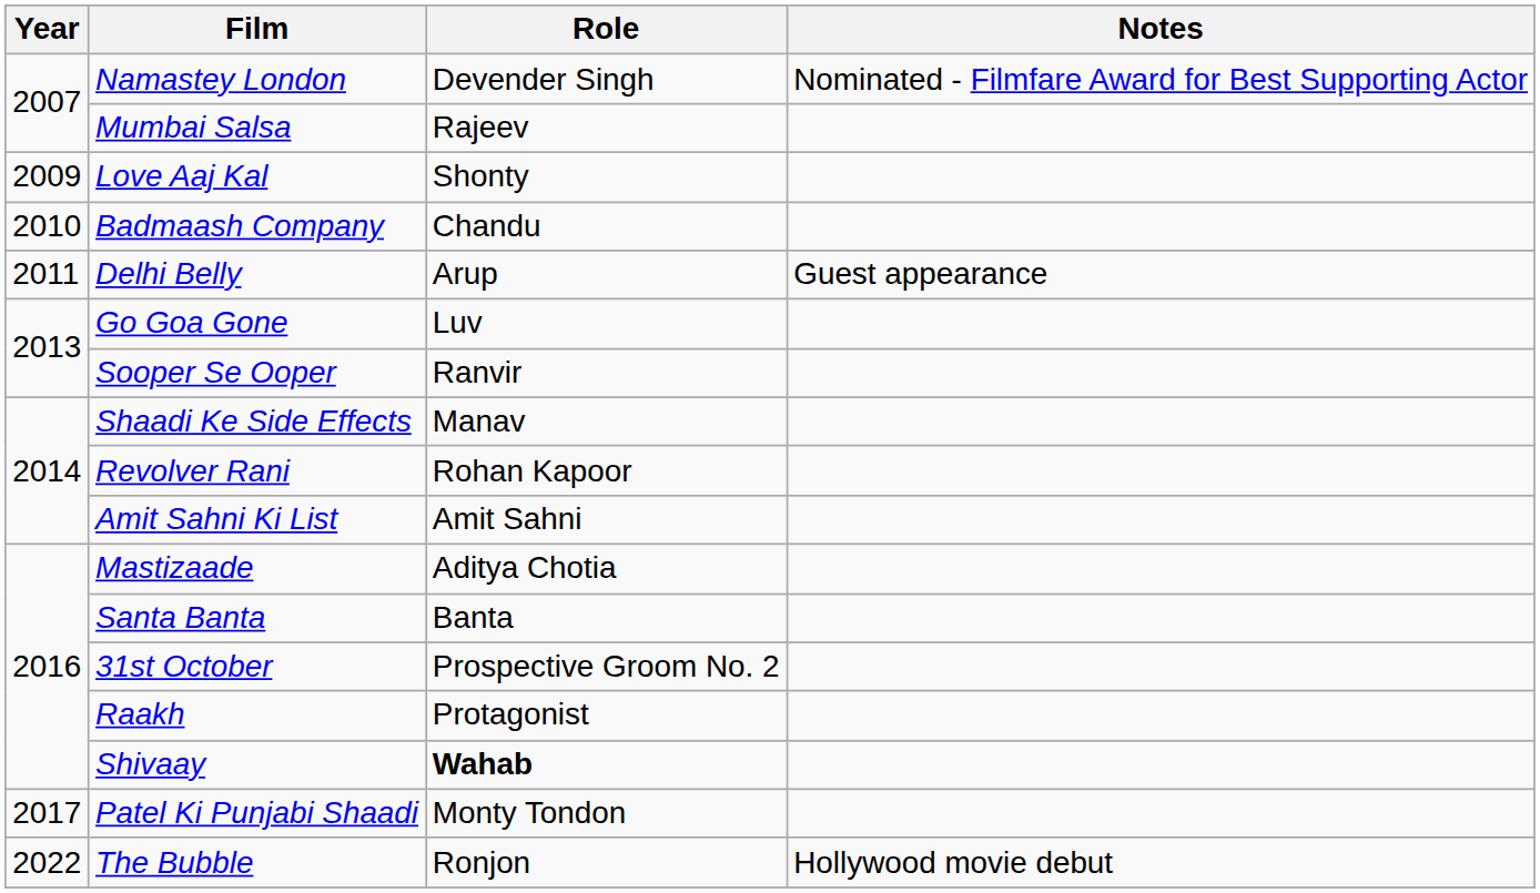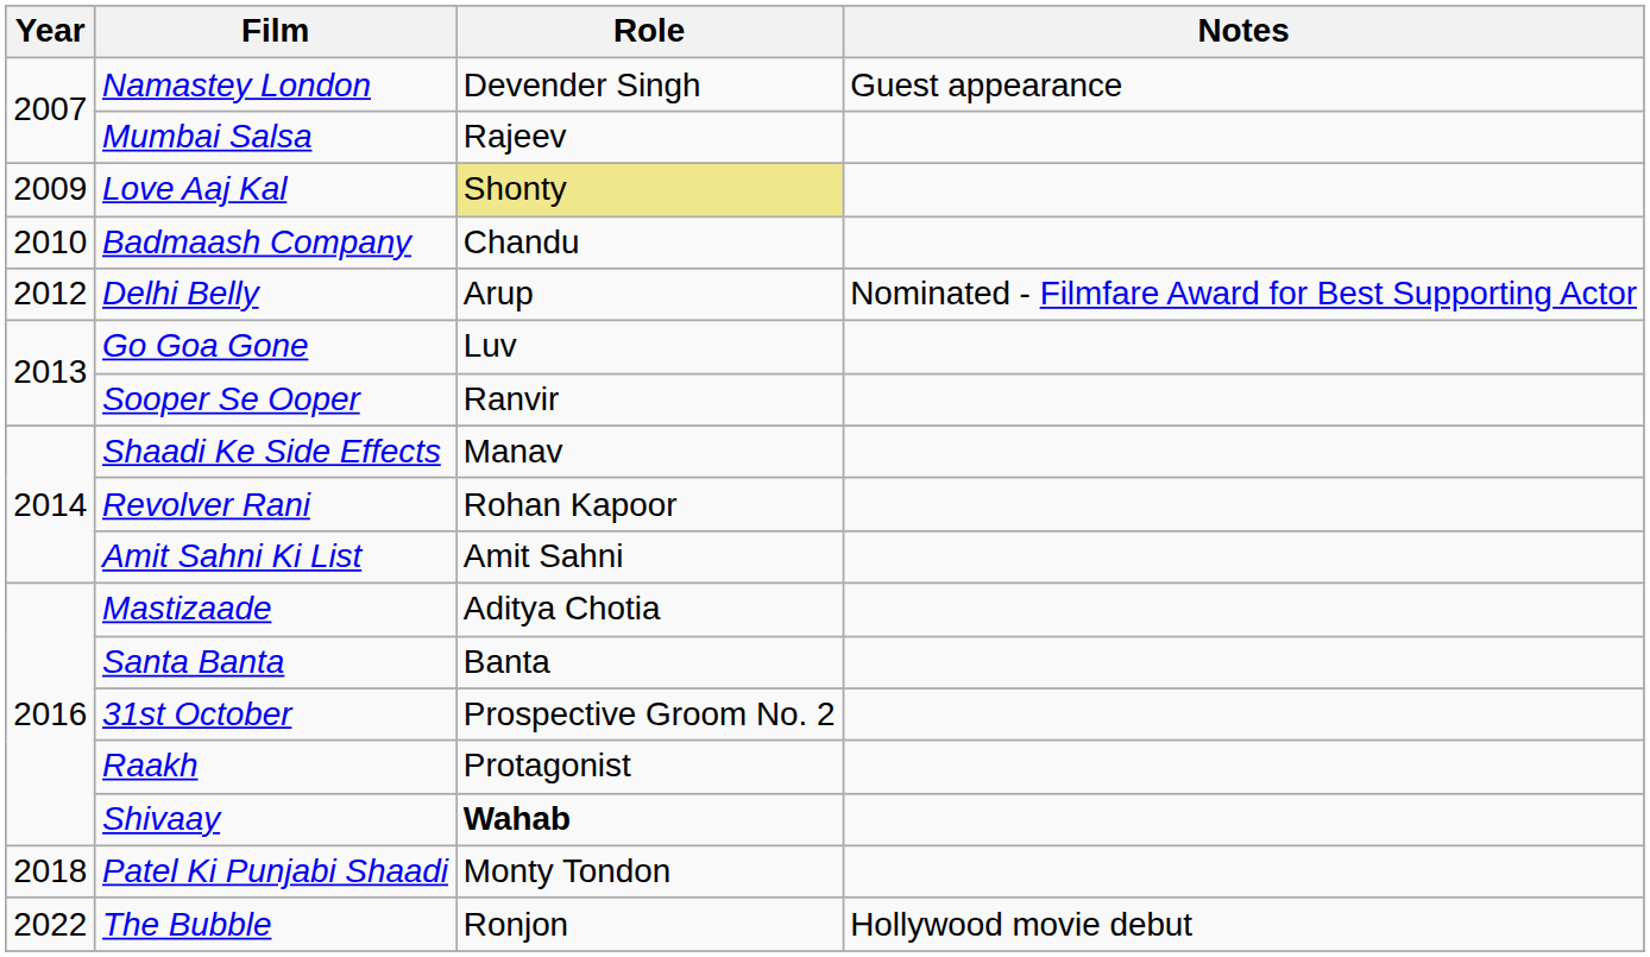Namastey London | Notes: Nominated - Filmfare Award for Best Supporting Actor -> Guest appearance
Love Aaj Kal | Role: no background -> khaki background
Delhi Belly | Year: 2011 -> 2012
Delhi Belly | Notes: Guest appearance -> Nominated - Filmfare Award for Best Supporting Actor
Patel Ki Punjabi Shaadi | Year: 2017 -> 2018
